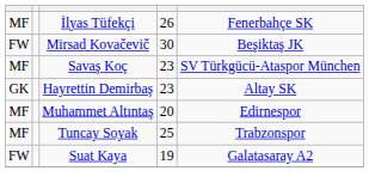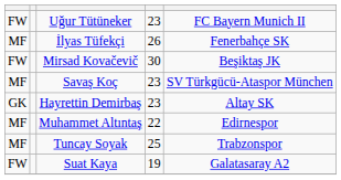+ row: FW | Uğur Tütüneker | 23 | FC Bayern Munich II
Muhammet Altıntaş | column 4: 20 -> 22
